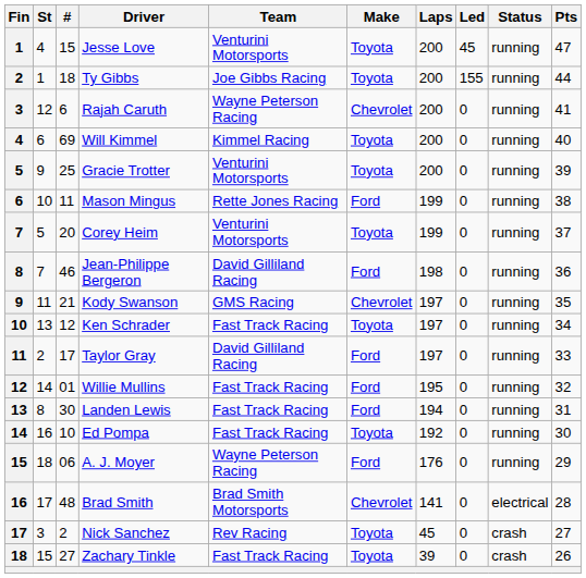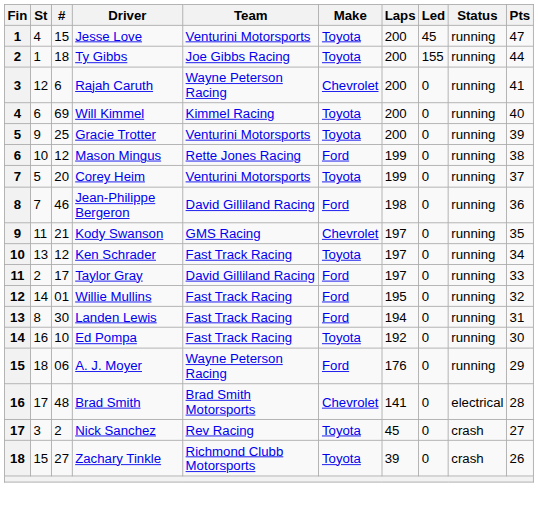Mason Mingus | #: 11 -> 12
Zachary Tinkle | Team: Fast Track Racing -> Richmond Clubb Motorsports
